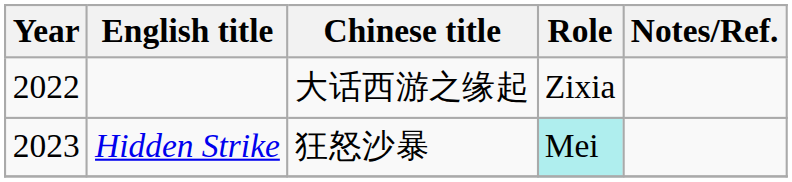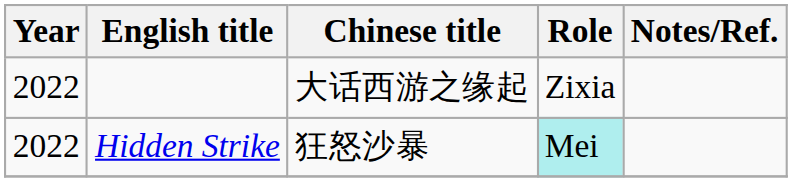Hidden Strike | Year: 2023 -> 2022
